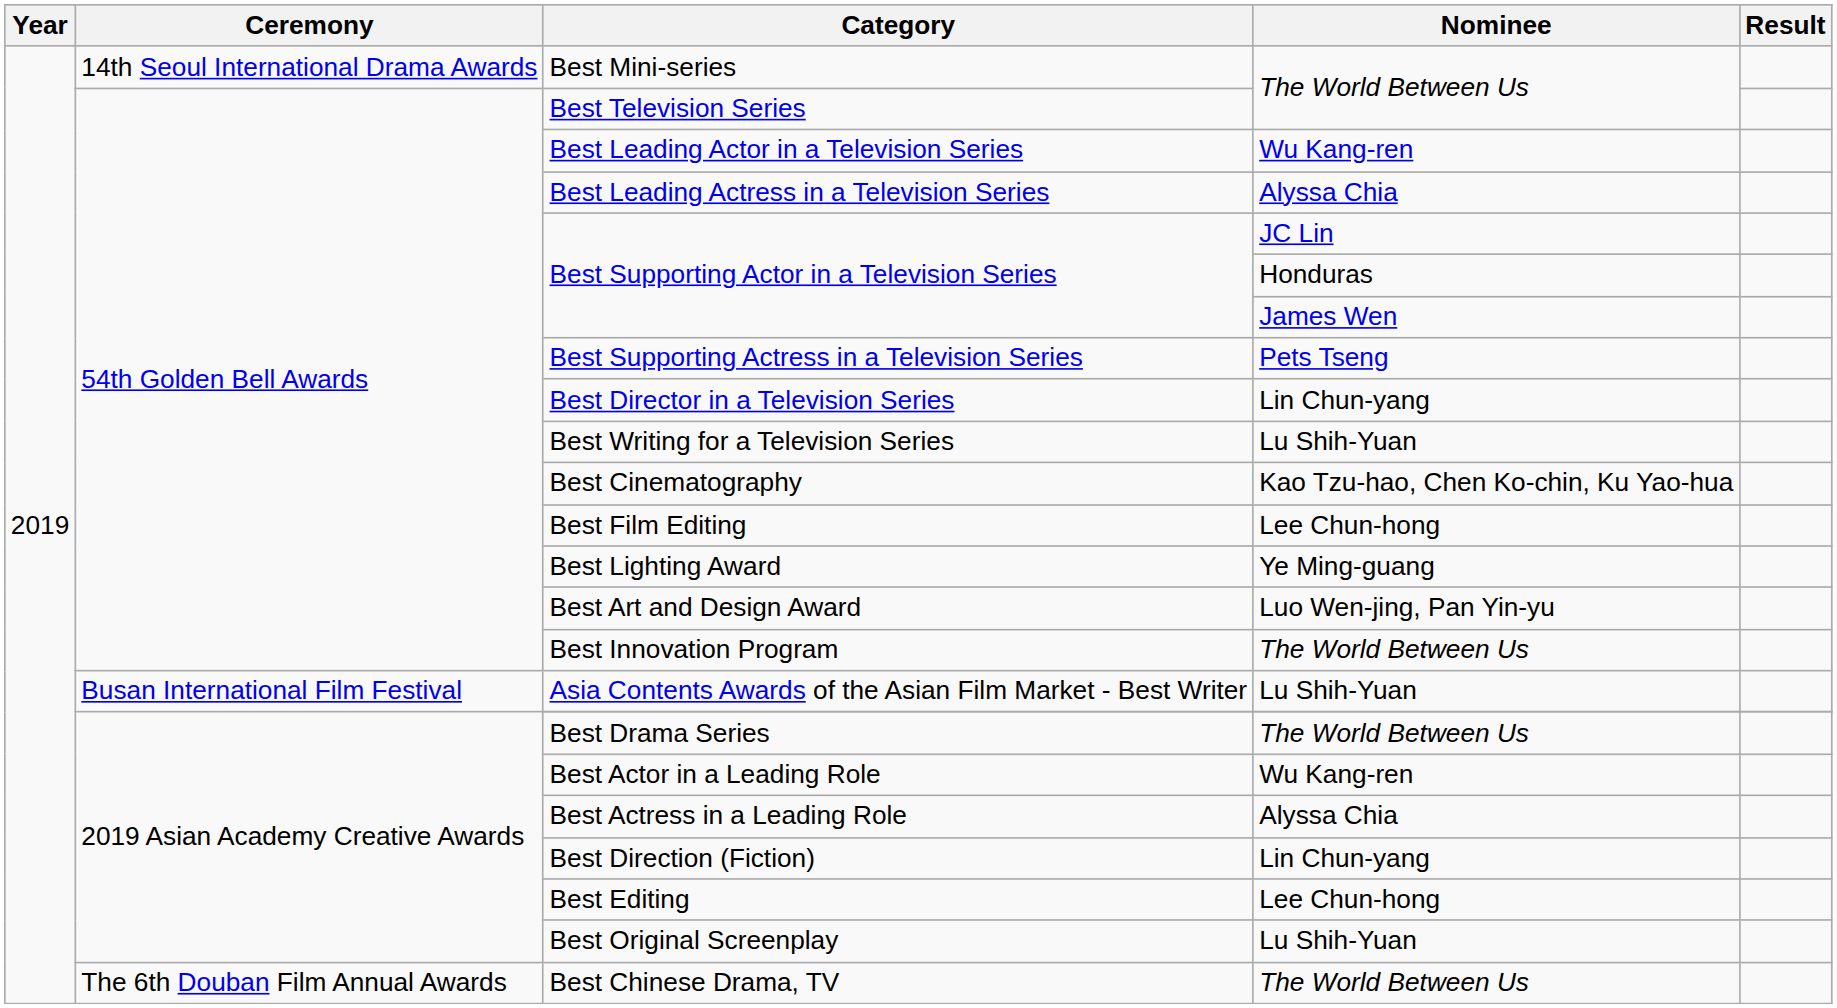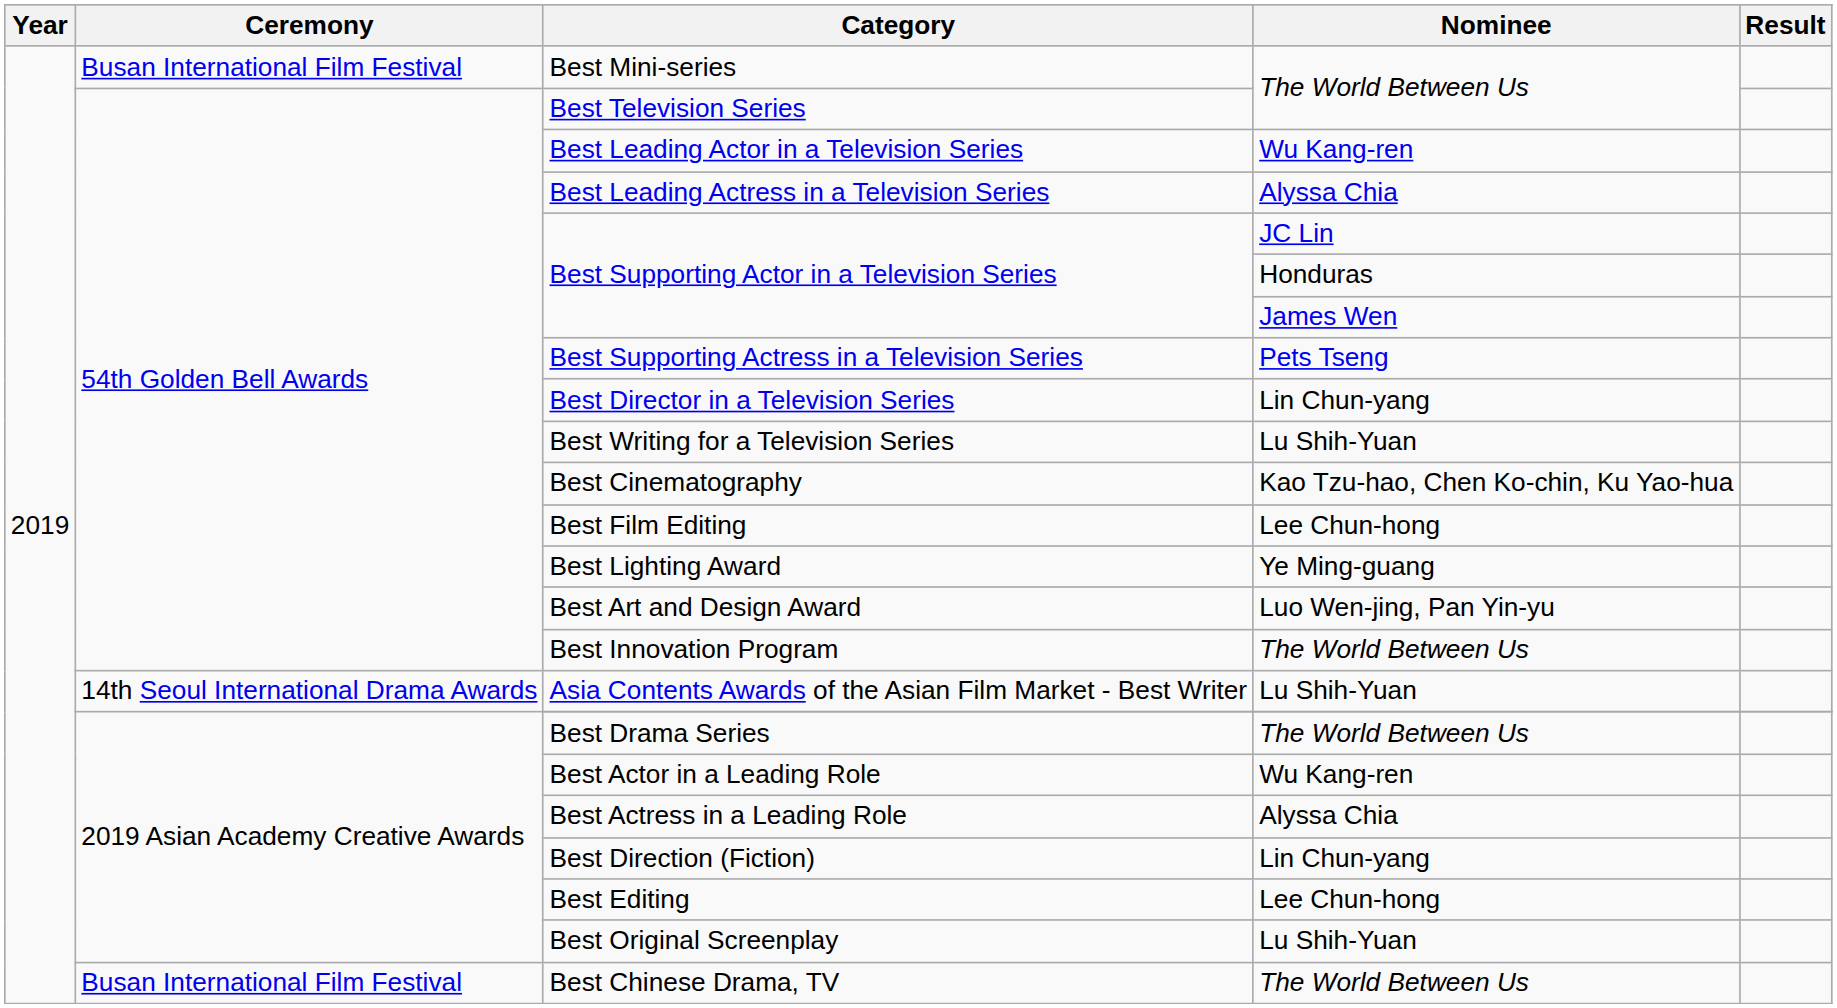Best Mini-series | Ceremony: 14th Seoul International Drama Awards -> Busan International Film Festival
Asia Contents Awards of the Asian Film Market - Best Writer | Ceremony: Busan International Film Festival -> 14th Seoul International Drama Awards
Best Chinese Drama, TV | Ceremony: The 6th Douban Film Annual Awards -> Busan International Film Festival
